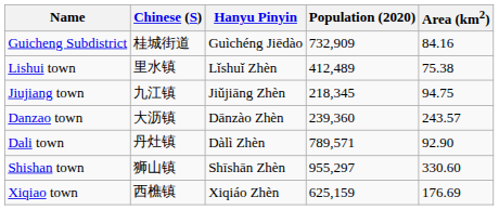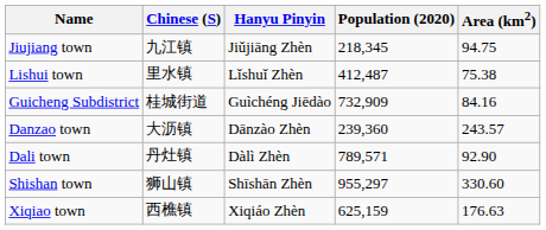rows swapped: Guicheng Subdistrict <-> Jiujiang town
Lishui town | Population (2020): 412,489 -> 412,487
Xiqiao town | Area (km2): 176.69 -> 176.63
